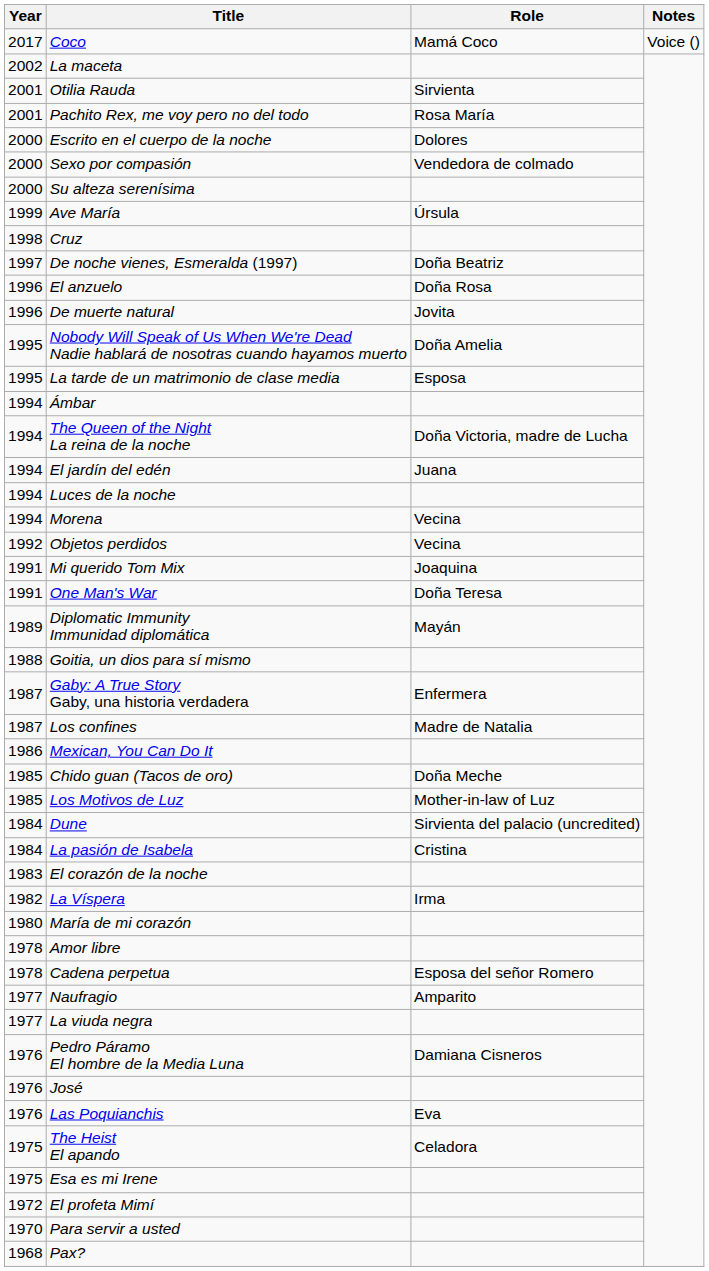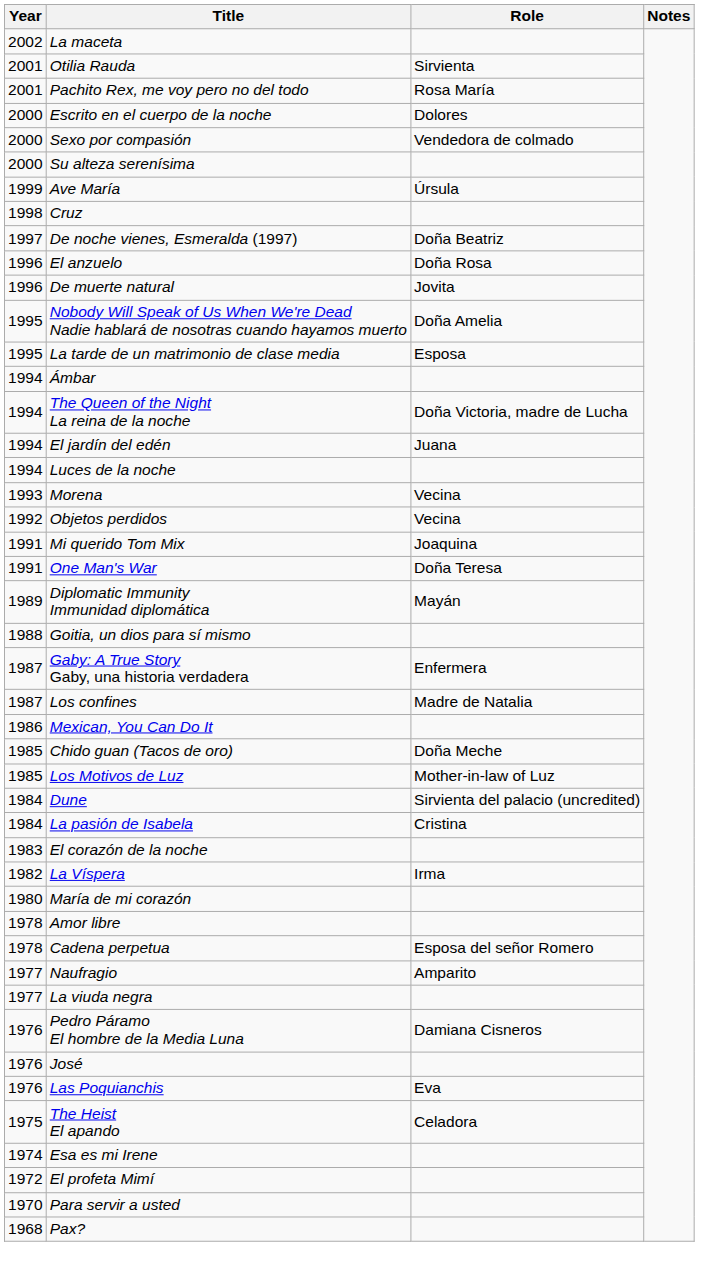- row: 2017 | Coco | Mamá Coco | Voice ()
Morena | Year: 1994 -> 1993
Esa es mi Irene | Year: 1975 -> 1974
